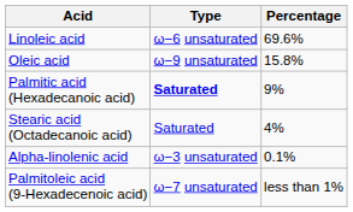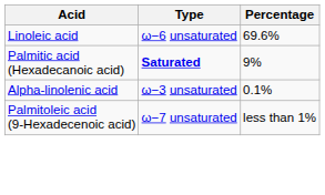- row: Oleic acid | ω−9 unsaturated | 15.8%
- row: Stearic acid (Octadecanoic acid) | Saturated | 4%
